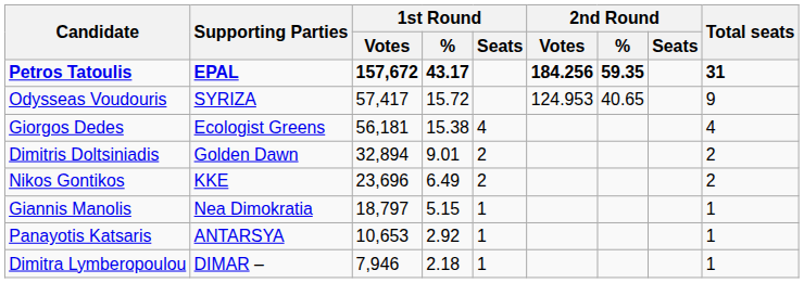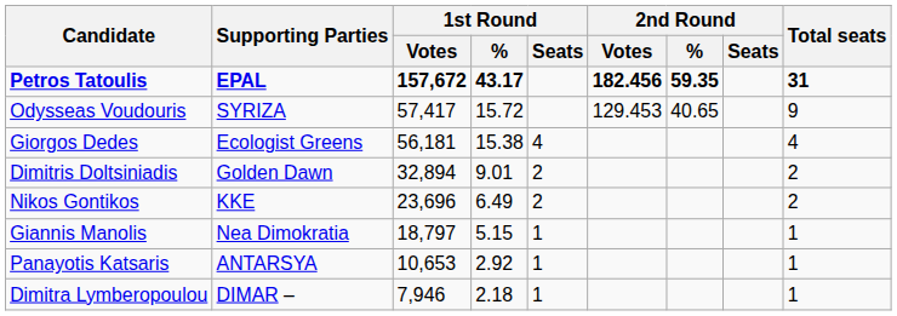Petros Tatoulis | 2nd Round / Votes: 184.256 -> 182.456
Odysseas Voudouris | 2nd Round / Votes: 124.953 -> 129.453
